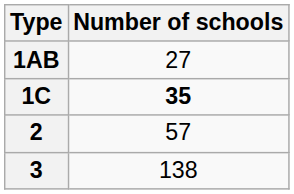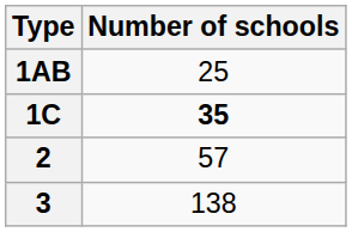1AB | Number of schools: 27 -> 25
